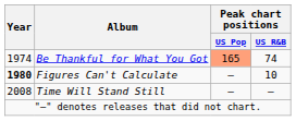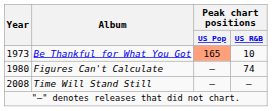Be Thankful for What You Got | Year: 1974 -> 1973
Be Thankful for What You Got | Peak chart positions / US R&B: 74 -> 10
Figures Can't Calculate | Year: bold -> normal
Figures Can't Calculate | Peak chart positions / US R&B: 10 -> 74
